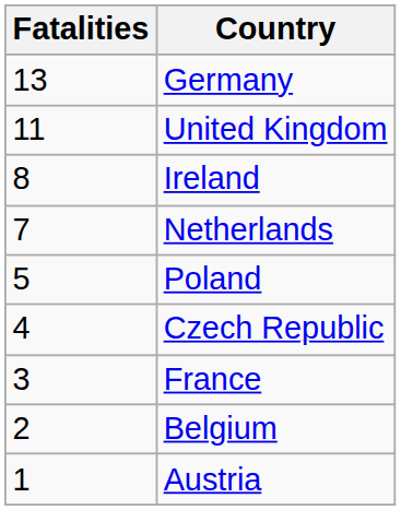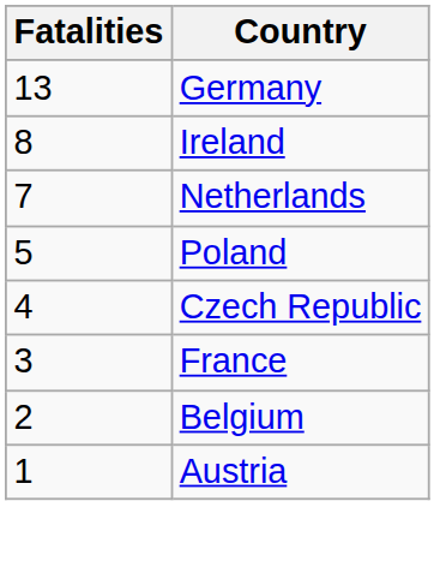- row: 11 | United Kingdom
